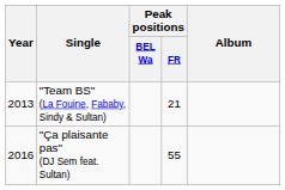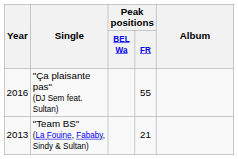rows swapped: "Team BS" (La Fouine, Fababy, Sindy & Sultan) <-> "Ça plaisante pas" (DJ Sem feat. Sultan)
